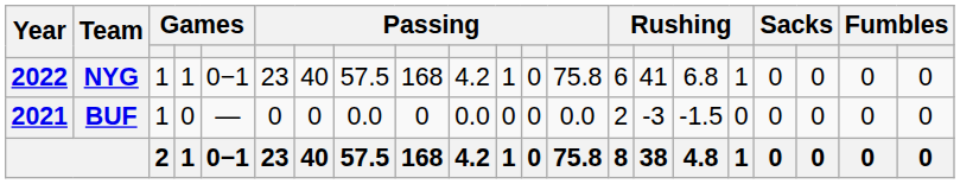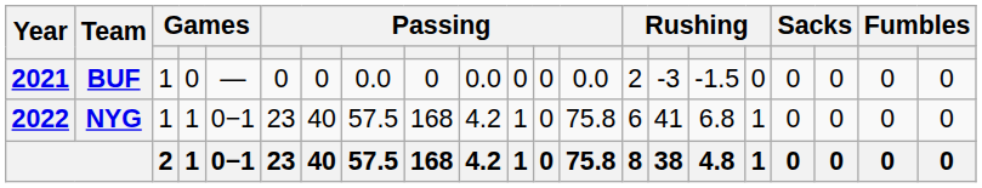rows swapped: BUF <-> NYG
